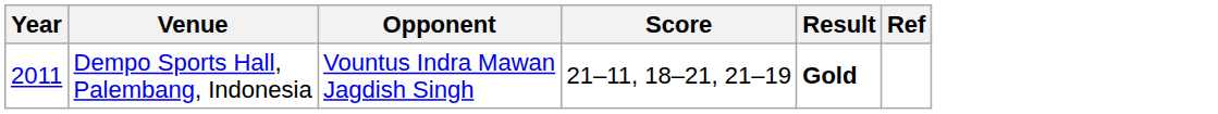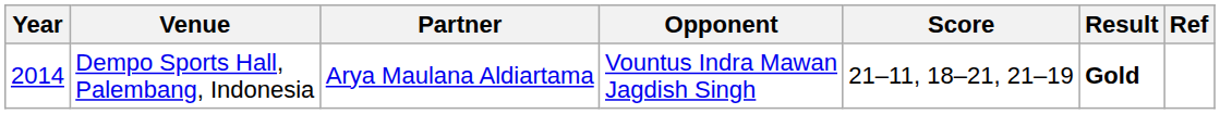+ column: Partner | Arya Maulana Aldiartama
Dempo Sports Hall, Palembang, Indonesia | Year: 2011 -> 2014
